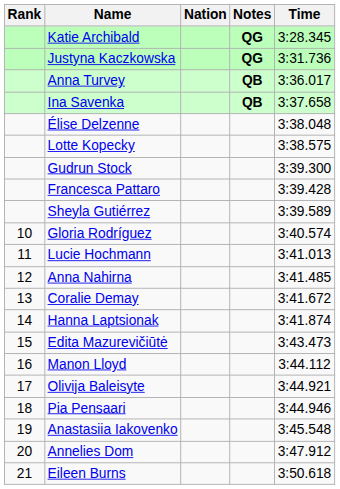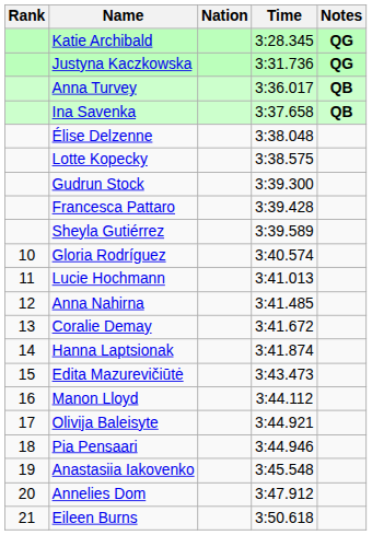columns swapped: Time <-> Notes
